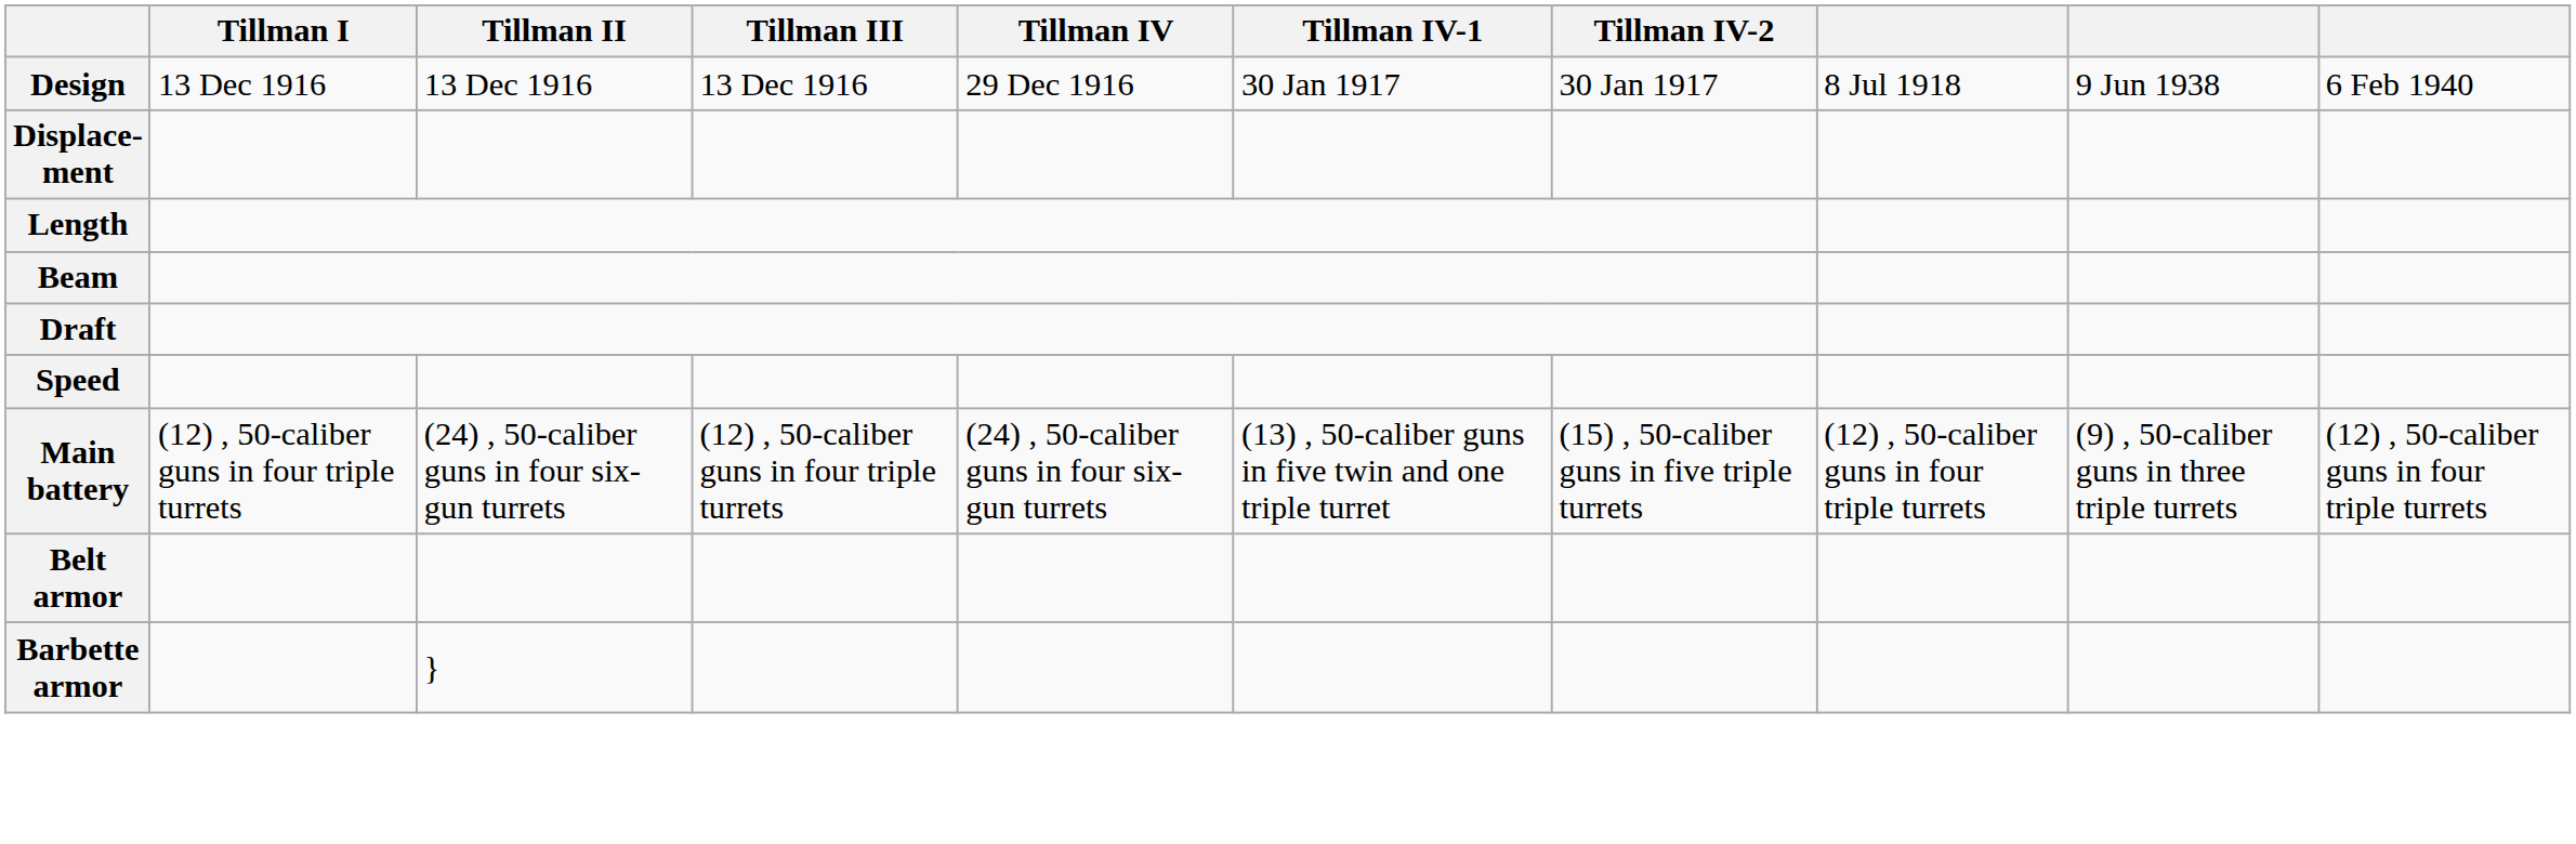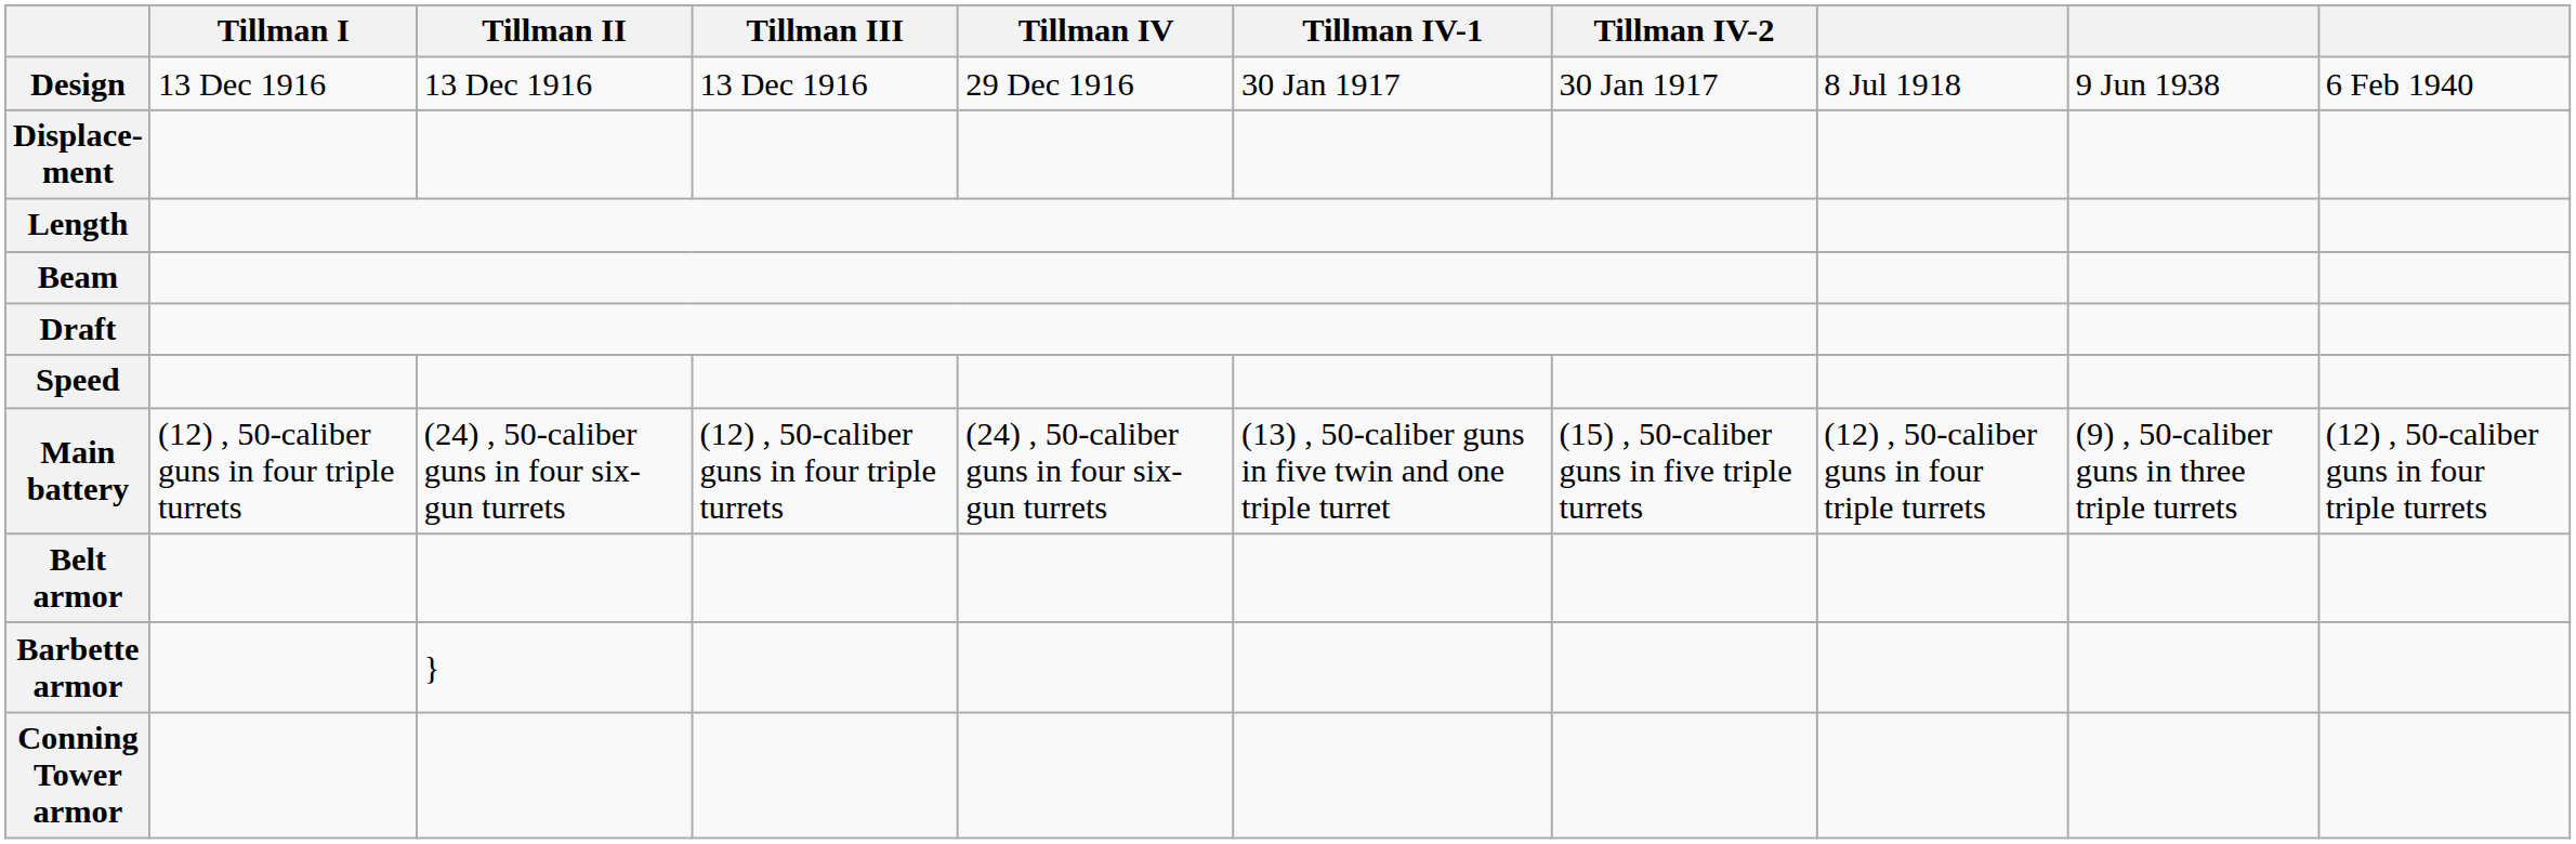+ row: Conning Tower armor
